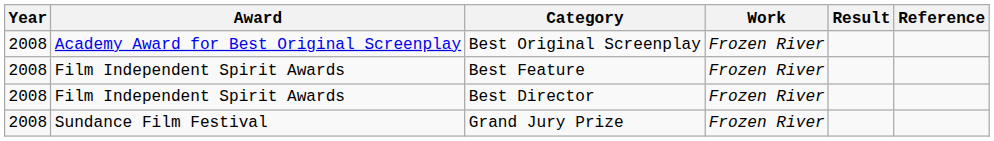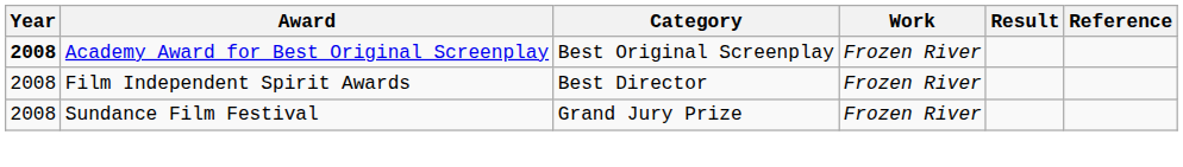Best Original Screenplay | Year: normal -> bold
- row: 2008 | Film Independent Spirit Awards | Best Feature | Frozen River
